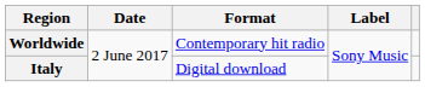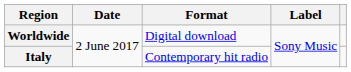Worldwide | Format: Contemporary hit radio -> Digital download
Italy | Format: Digital download -> Contemporary hit radio
